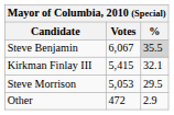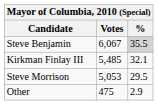Kirkman Finlay III | Votes: 5,415 -> 5,485
Other | Votes: 472 -> 475
